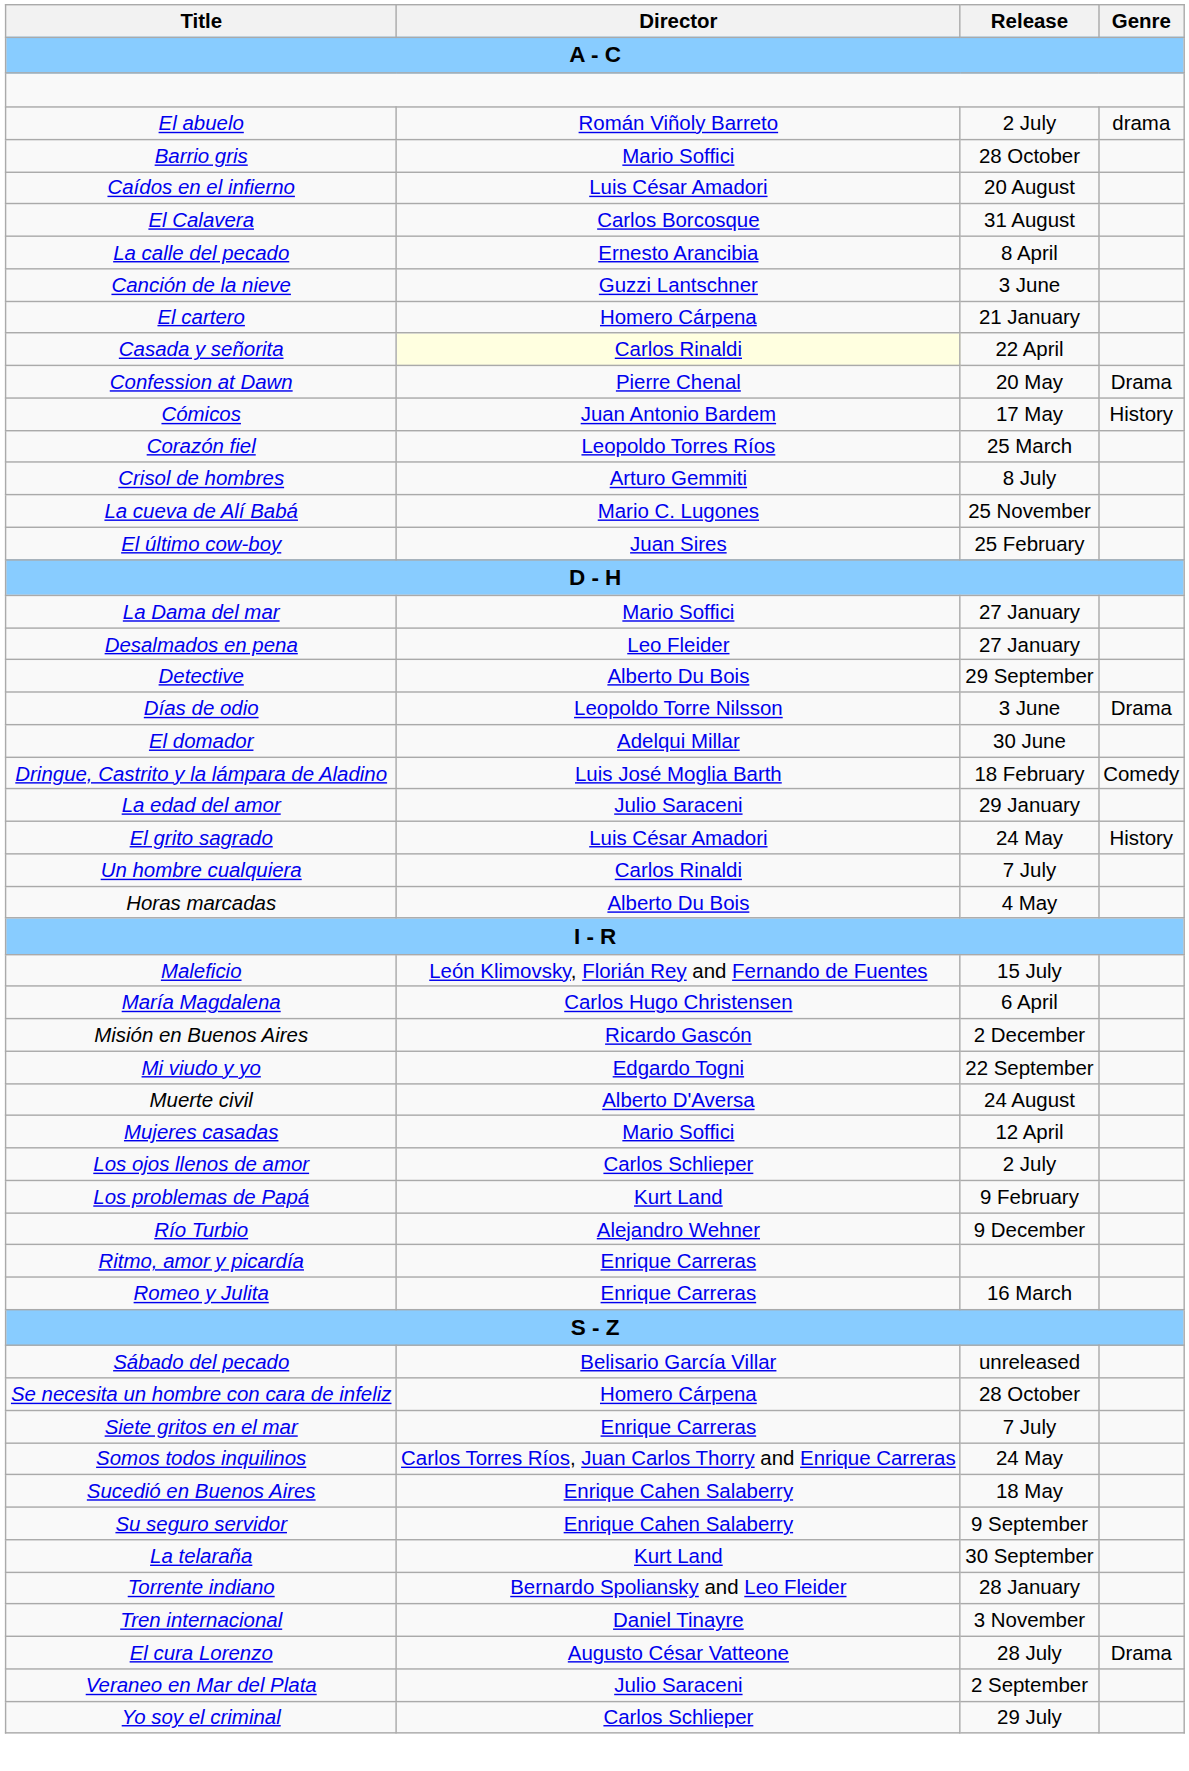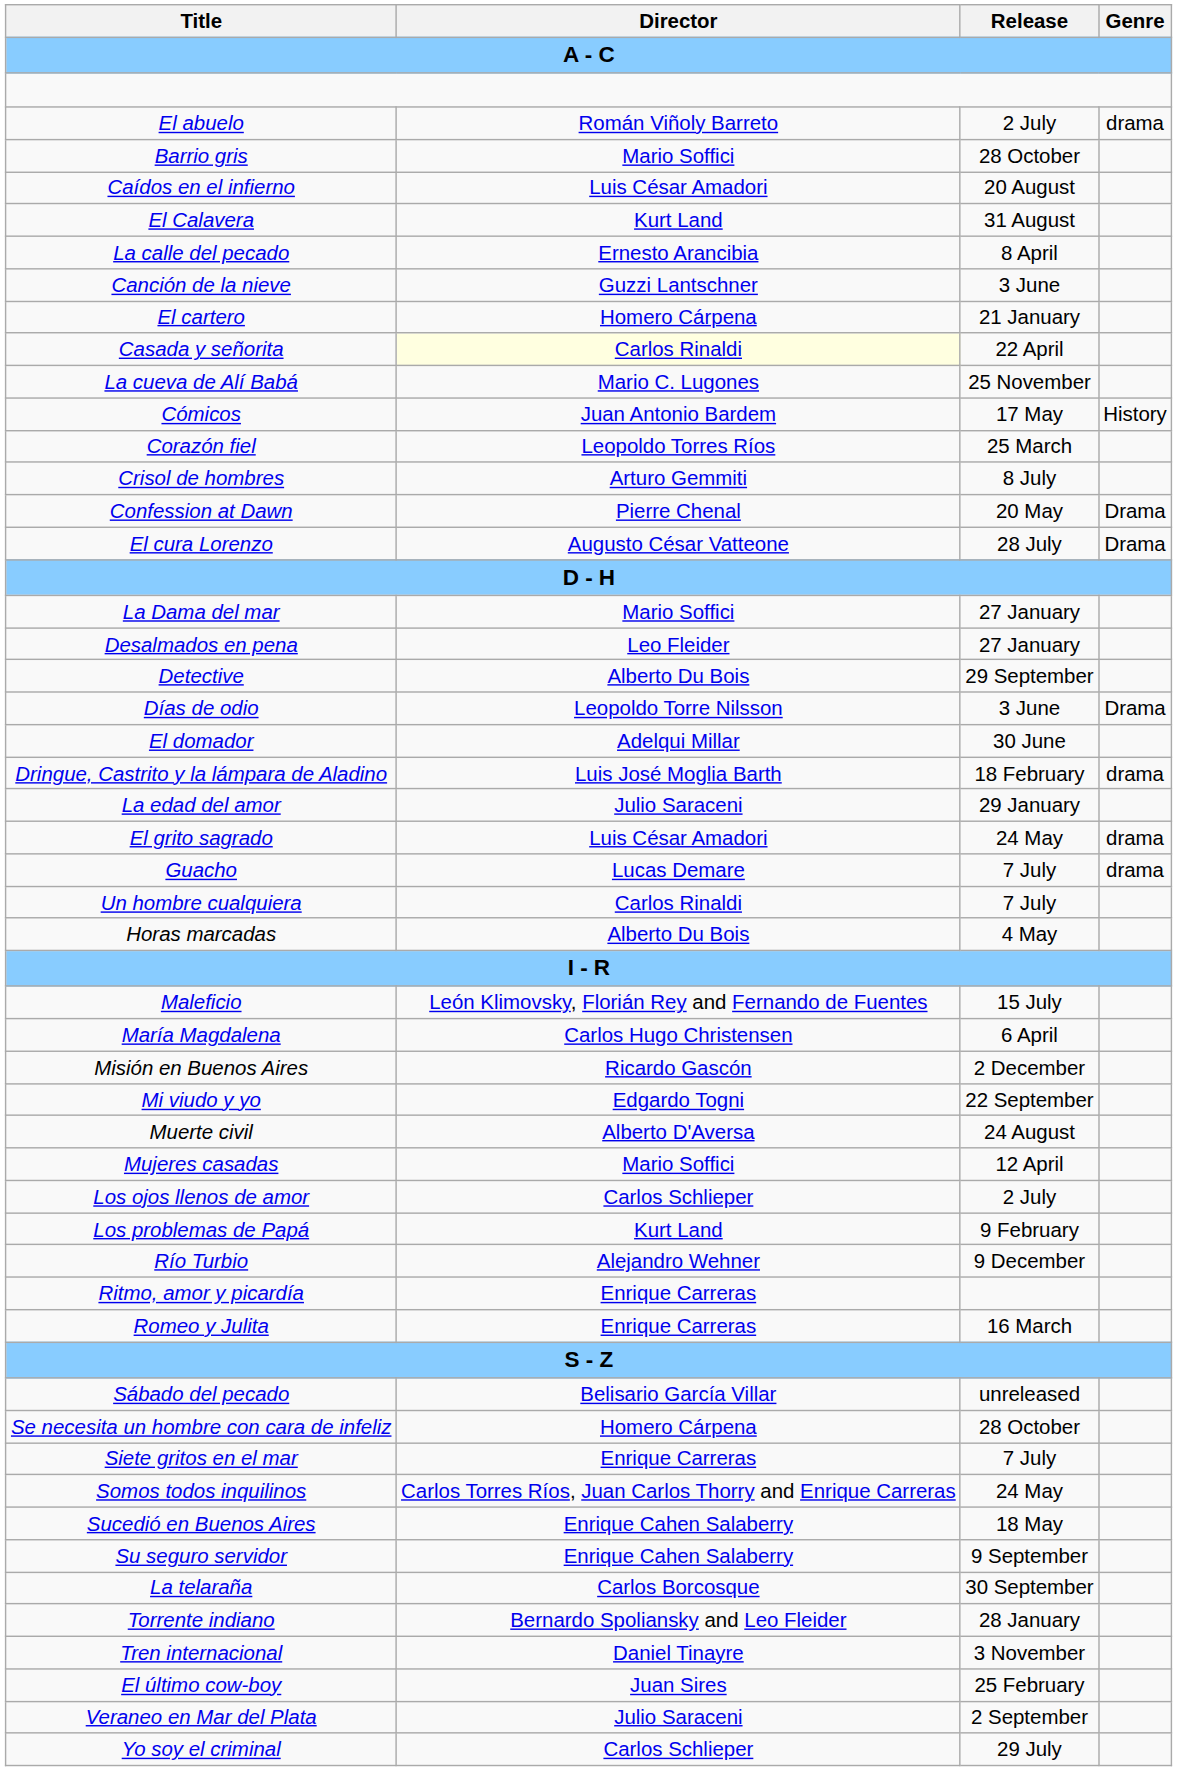El Calavera | Director: Carlos Borcosque -> Kurt Land
rows swapped: Confession at Dawn <-> La cueva de Alí Babá
rows swapped: El cura Lorenzo <-> El último cow-boy
Dringue, Castrito y la lámpara de Aladino | Genre: Comedy -> drama
El grito sagrado | Genre: History -> drama
+ row: Guacho | Lucas Demare | 7 July | drama
La telaraña | Director: Kurt Land -> Carlos Borcosque
